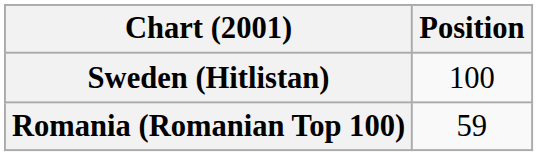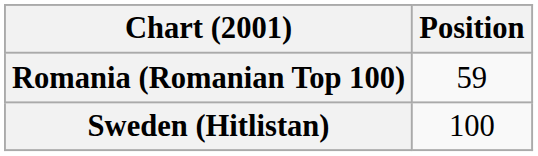rows swapped: Romania (Romanian Top 100) <-> Sweden (Hitlistan)
